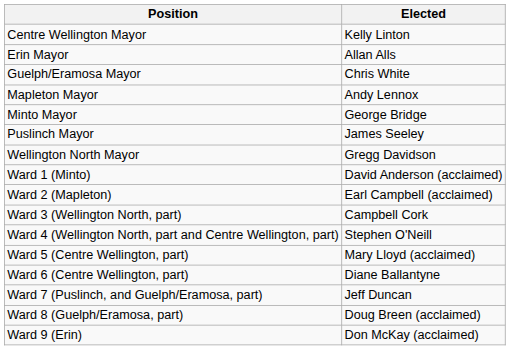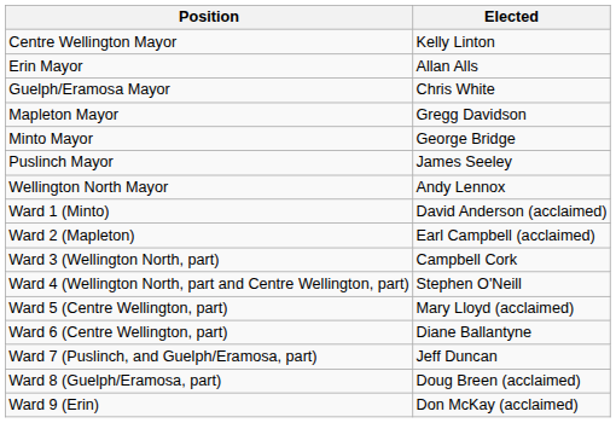Mapleton Mayor | Elected: Andy Lennox -> Gregg Davidson
Wellington North Mayor | Elected: Gregg Davidson -> Andy Lennox
